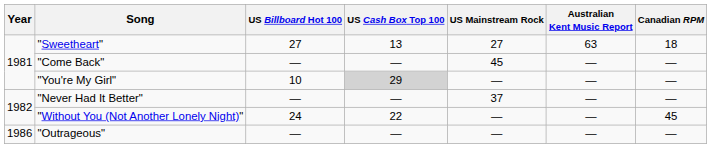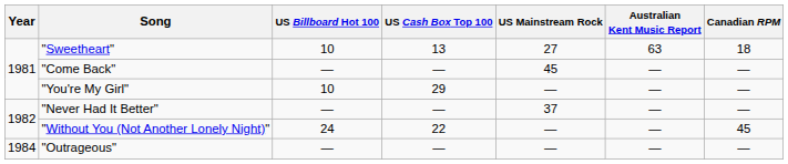"Sweetheart" | US Billboard Hot 100: 27 -> 10
"You're My Girl" | US Cash Box Top 100: lightgrey background -> no background
"Outrageous" | Year: 1986 -> 1984
